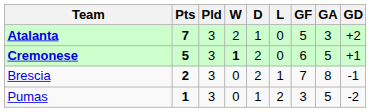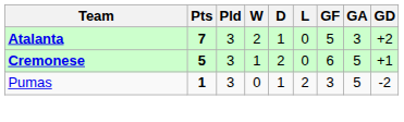Cremonese | W: bold -> normal
- row: Brescia | 2 | 3 | 0 | 2 | 1 | 7 | 8 | -1
